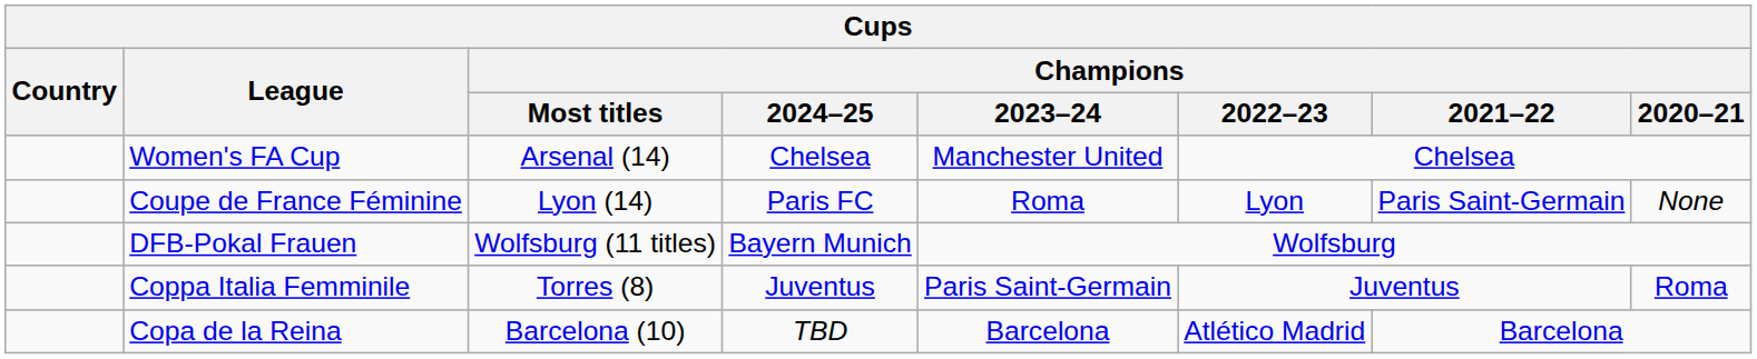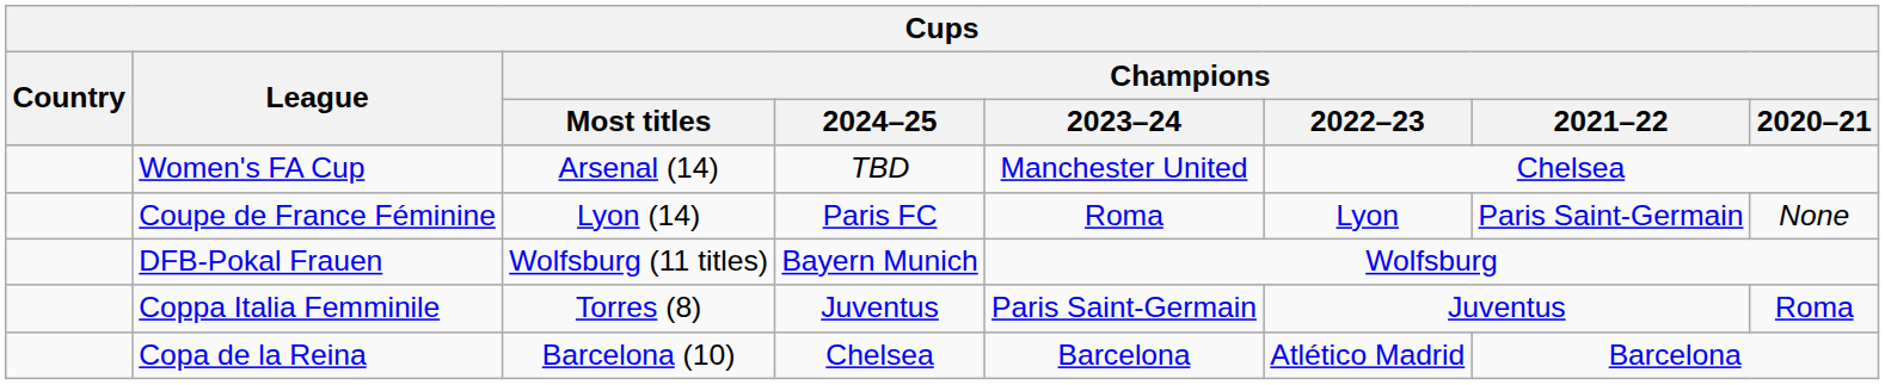Women's FA Cup | Champions / 2024–25: Chelsea -> TBD
Copa de la Reina | Champions / 2024–25: TBD -> Chelsea
